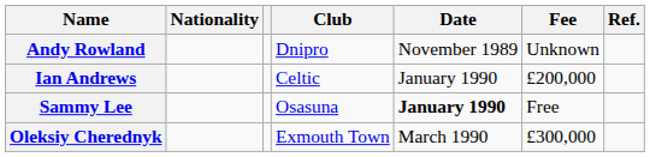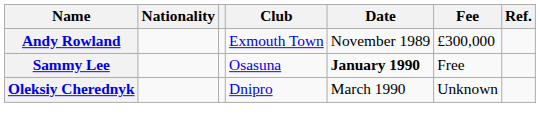Andy Rowland | Club: Dnipro -> Exmouth Town
Andy Rowland | Fee: Unknown -> £300,000
- row: Ian Andrews | Celtic | January 1990 | £200,000
Oleksiy Cherednyk | Club: Exmouth Town -> Dnipro
Oleksiy Cherednyk | Fee: £300,000 -> Unknown
